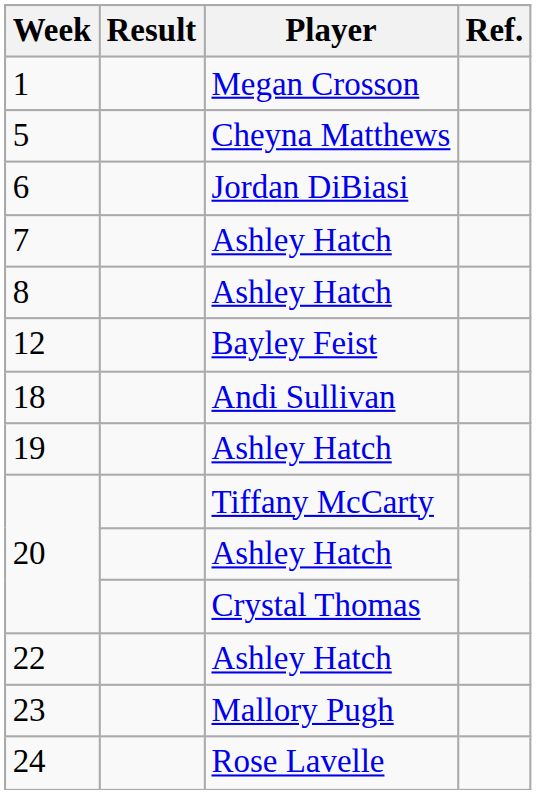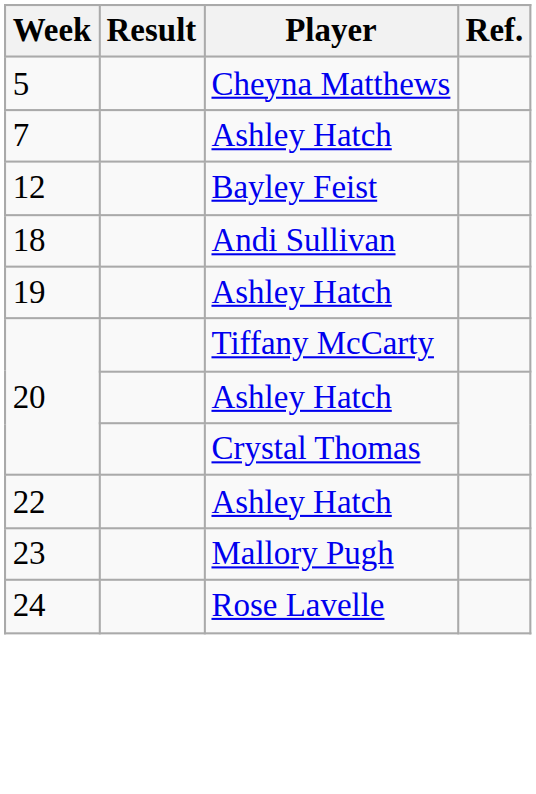- row: 1 | Megan Crosson
- row: 6 | Jordan DiBiasi
- row: 8 | Ashley Hatch
